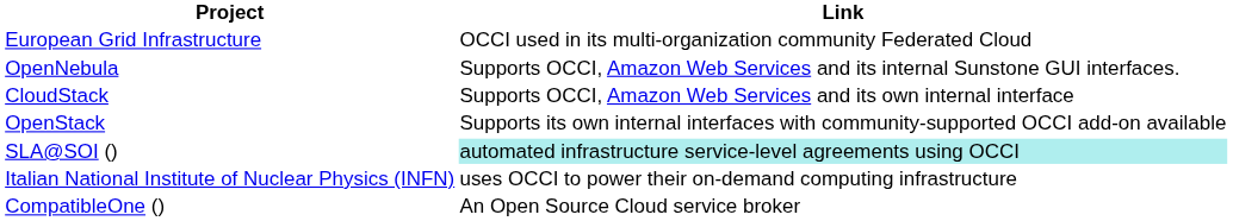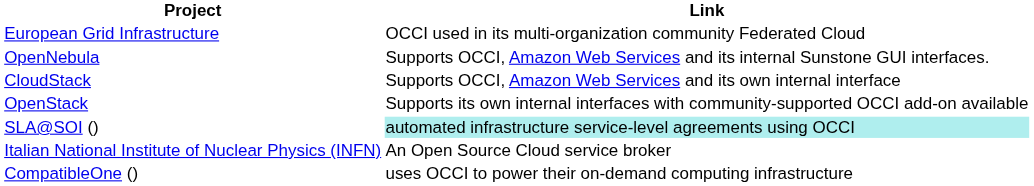Italian National Institute of Nuclear Physics (INFN) | Link: uses OCCI to power their on-demand computing infrastructure -> An Open Source Cloud service broker
CompatibleOne () | Link: An Open Source Cloud service broker -> uses OCCI to power their on-demand computing infrastructure
